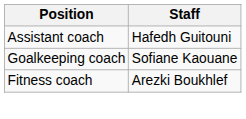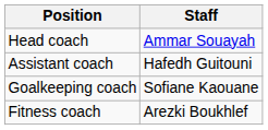+ row: Head coach | Ammar Souayah
